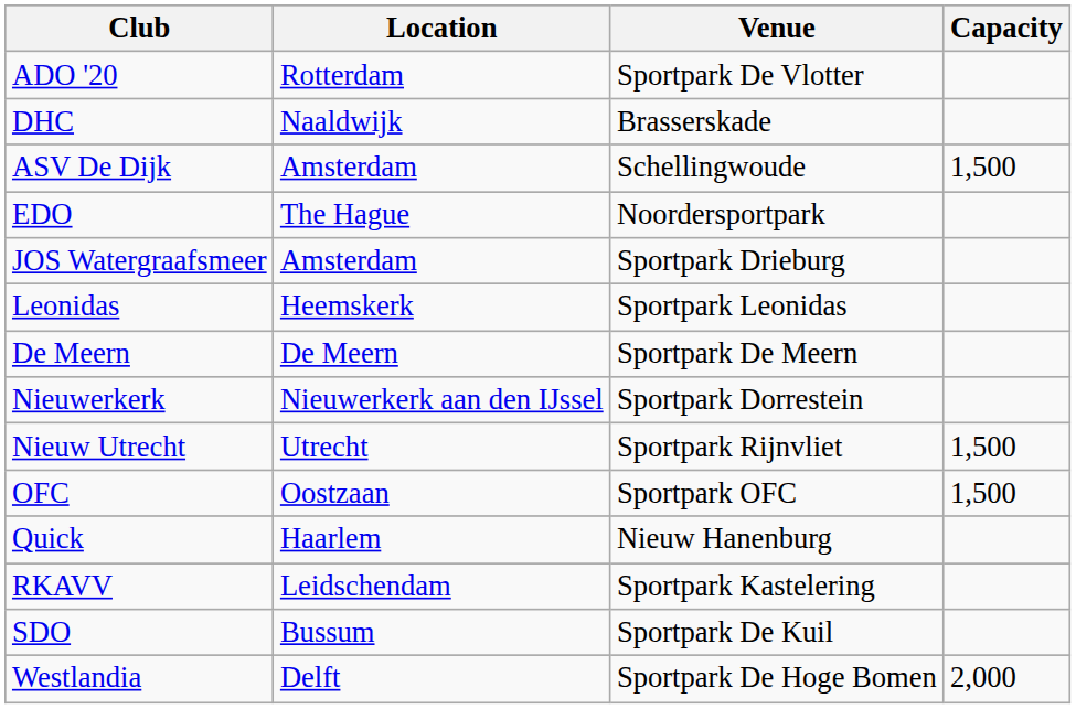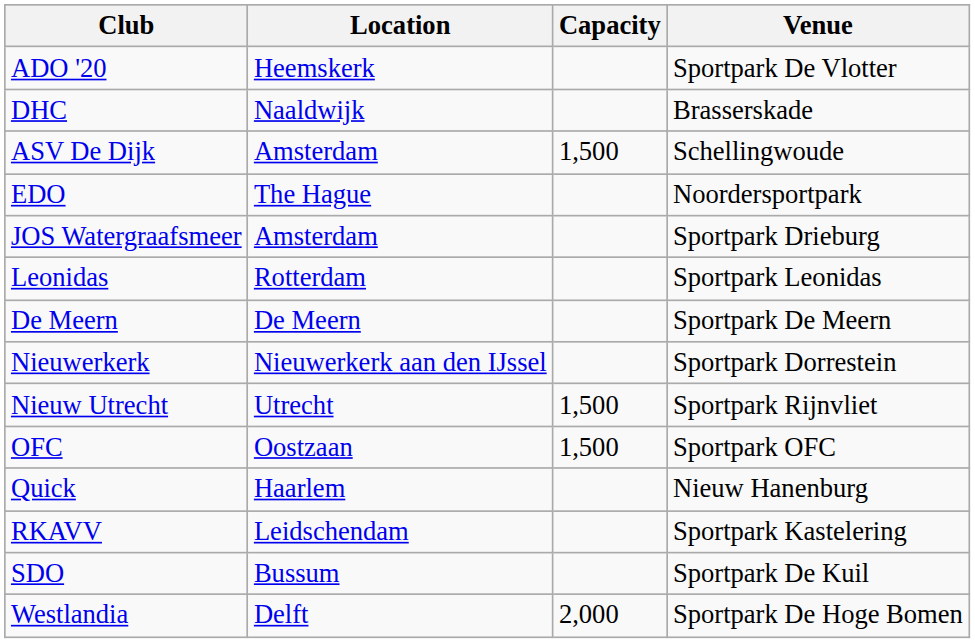columns swapped: Venue <-> Capacity
ADO '20 | Location: Rotterdam -> Heemskerk
Leonidas | Location: Heemskerk -> Rotterdam
